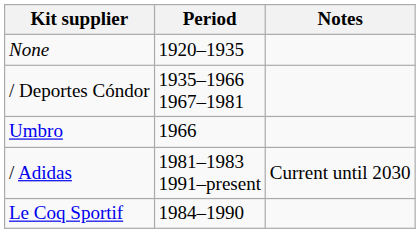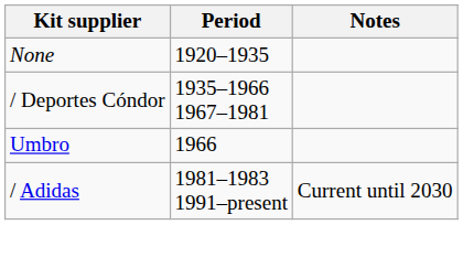- row: Le Coq Sportif | 1984–1990
